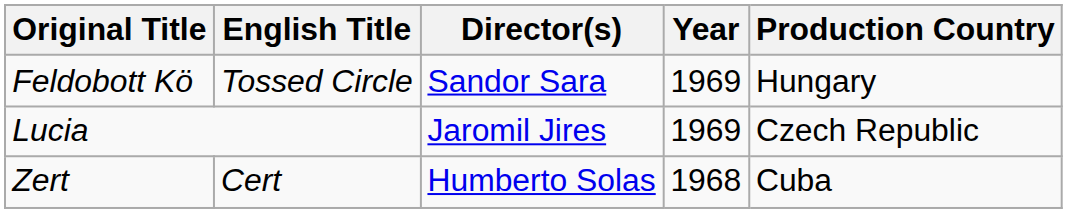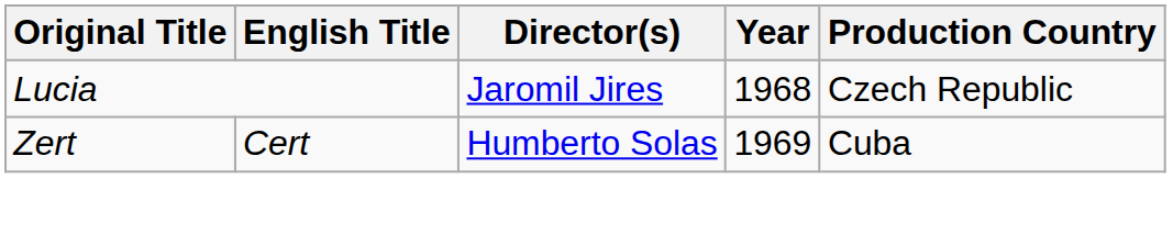- row: Feldobott Kö | Tossed Circle | Sandor Sara | 1969 | Hungary
Lucia | Year: 1969 -> 1968
Zert | Year: 1968 -> 1969
